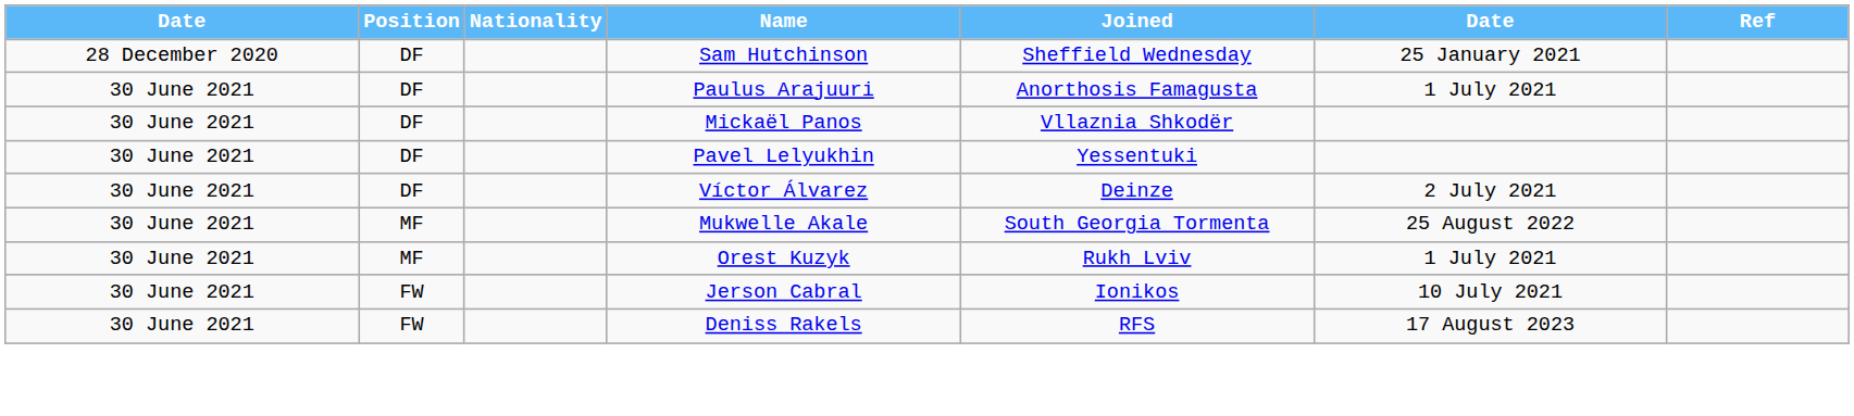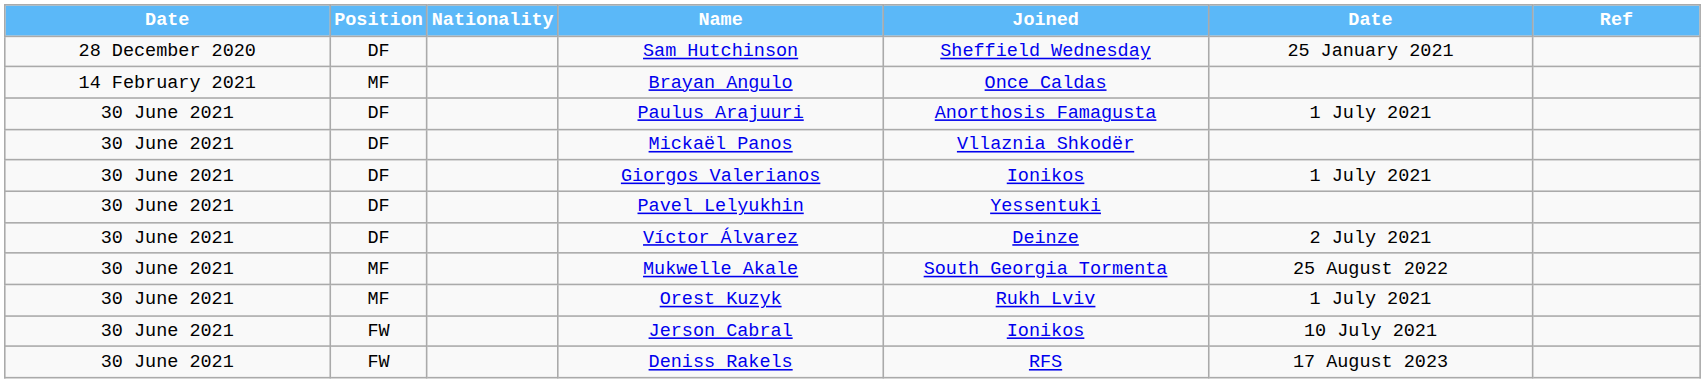+ row: 14 February 2021 | MF | Brayan Angulo | Once Caldas
+ row: 30 June 2021 | DF | Giorgos Valerianos | Ionikos | 1 July 2021
